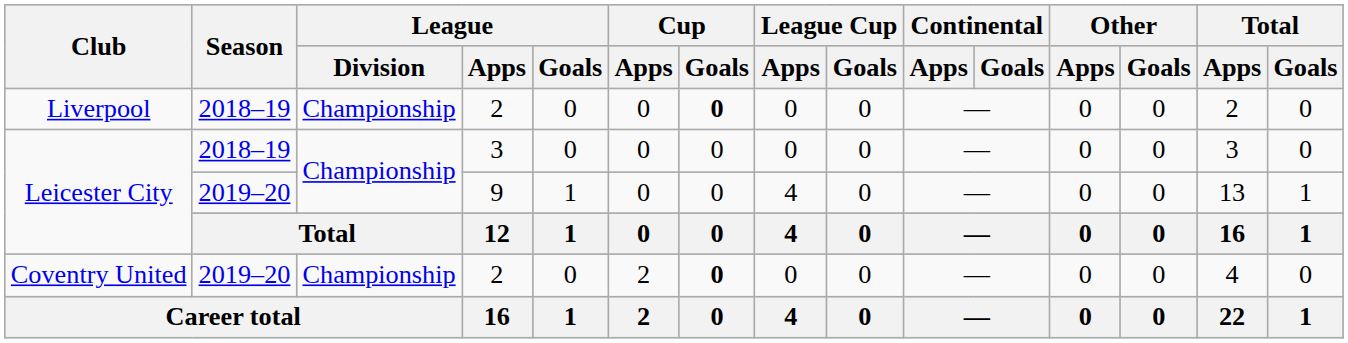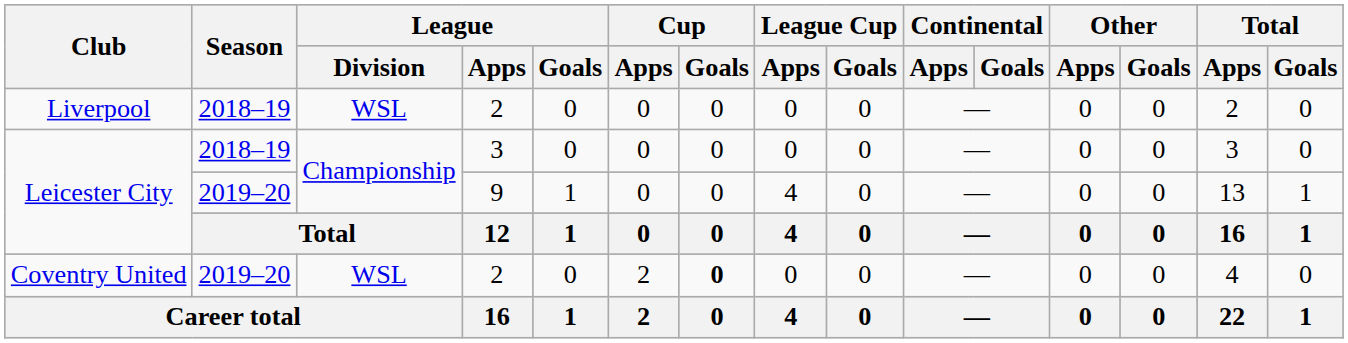Liverpool | League / Division: Championship -> WSL
Liverpool | Cup / Goals: bold -> normal
Coventry United | League / Division: Championship -> WSL
